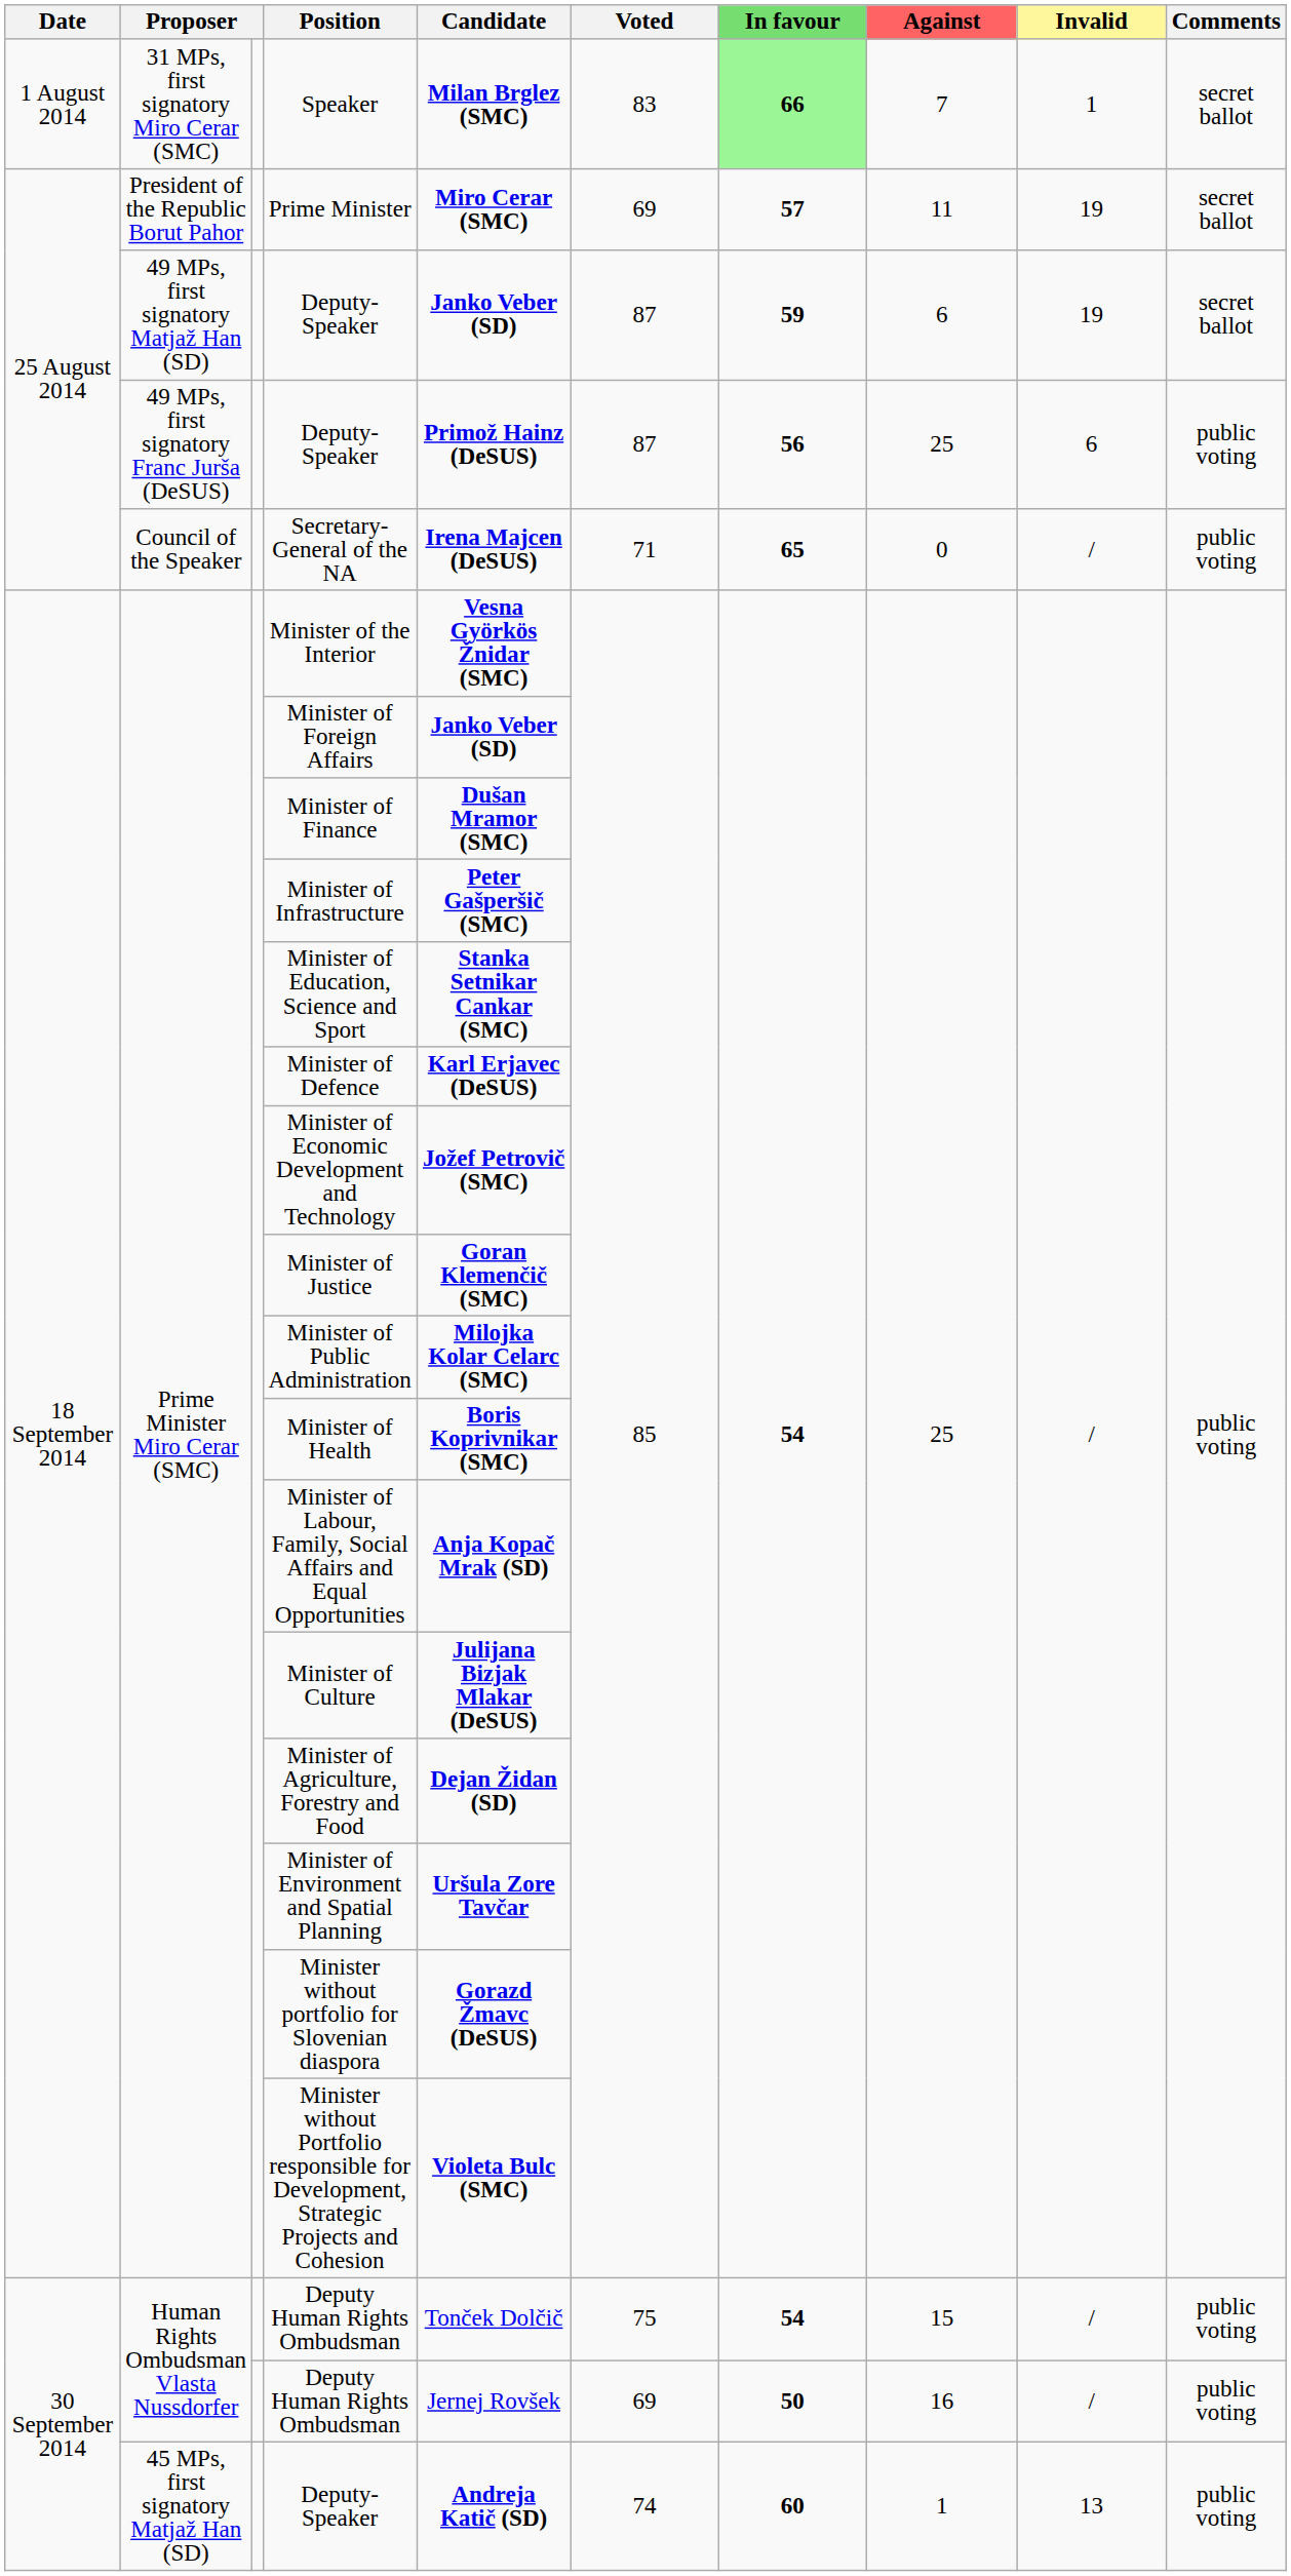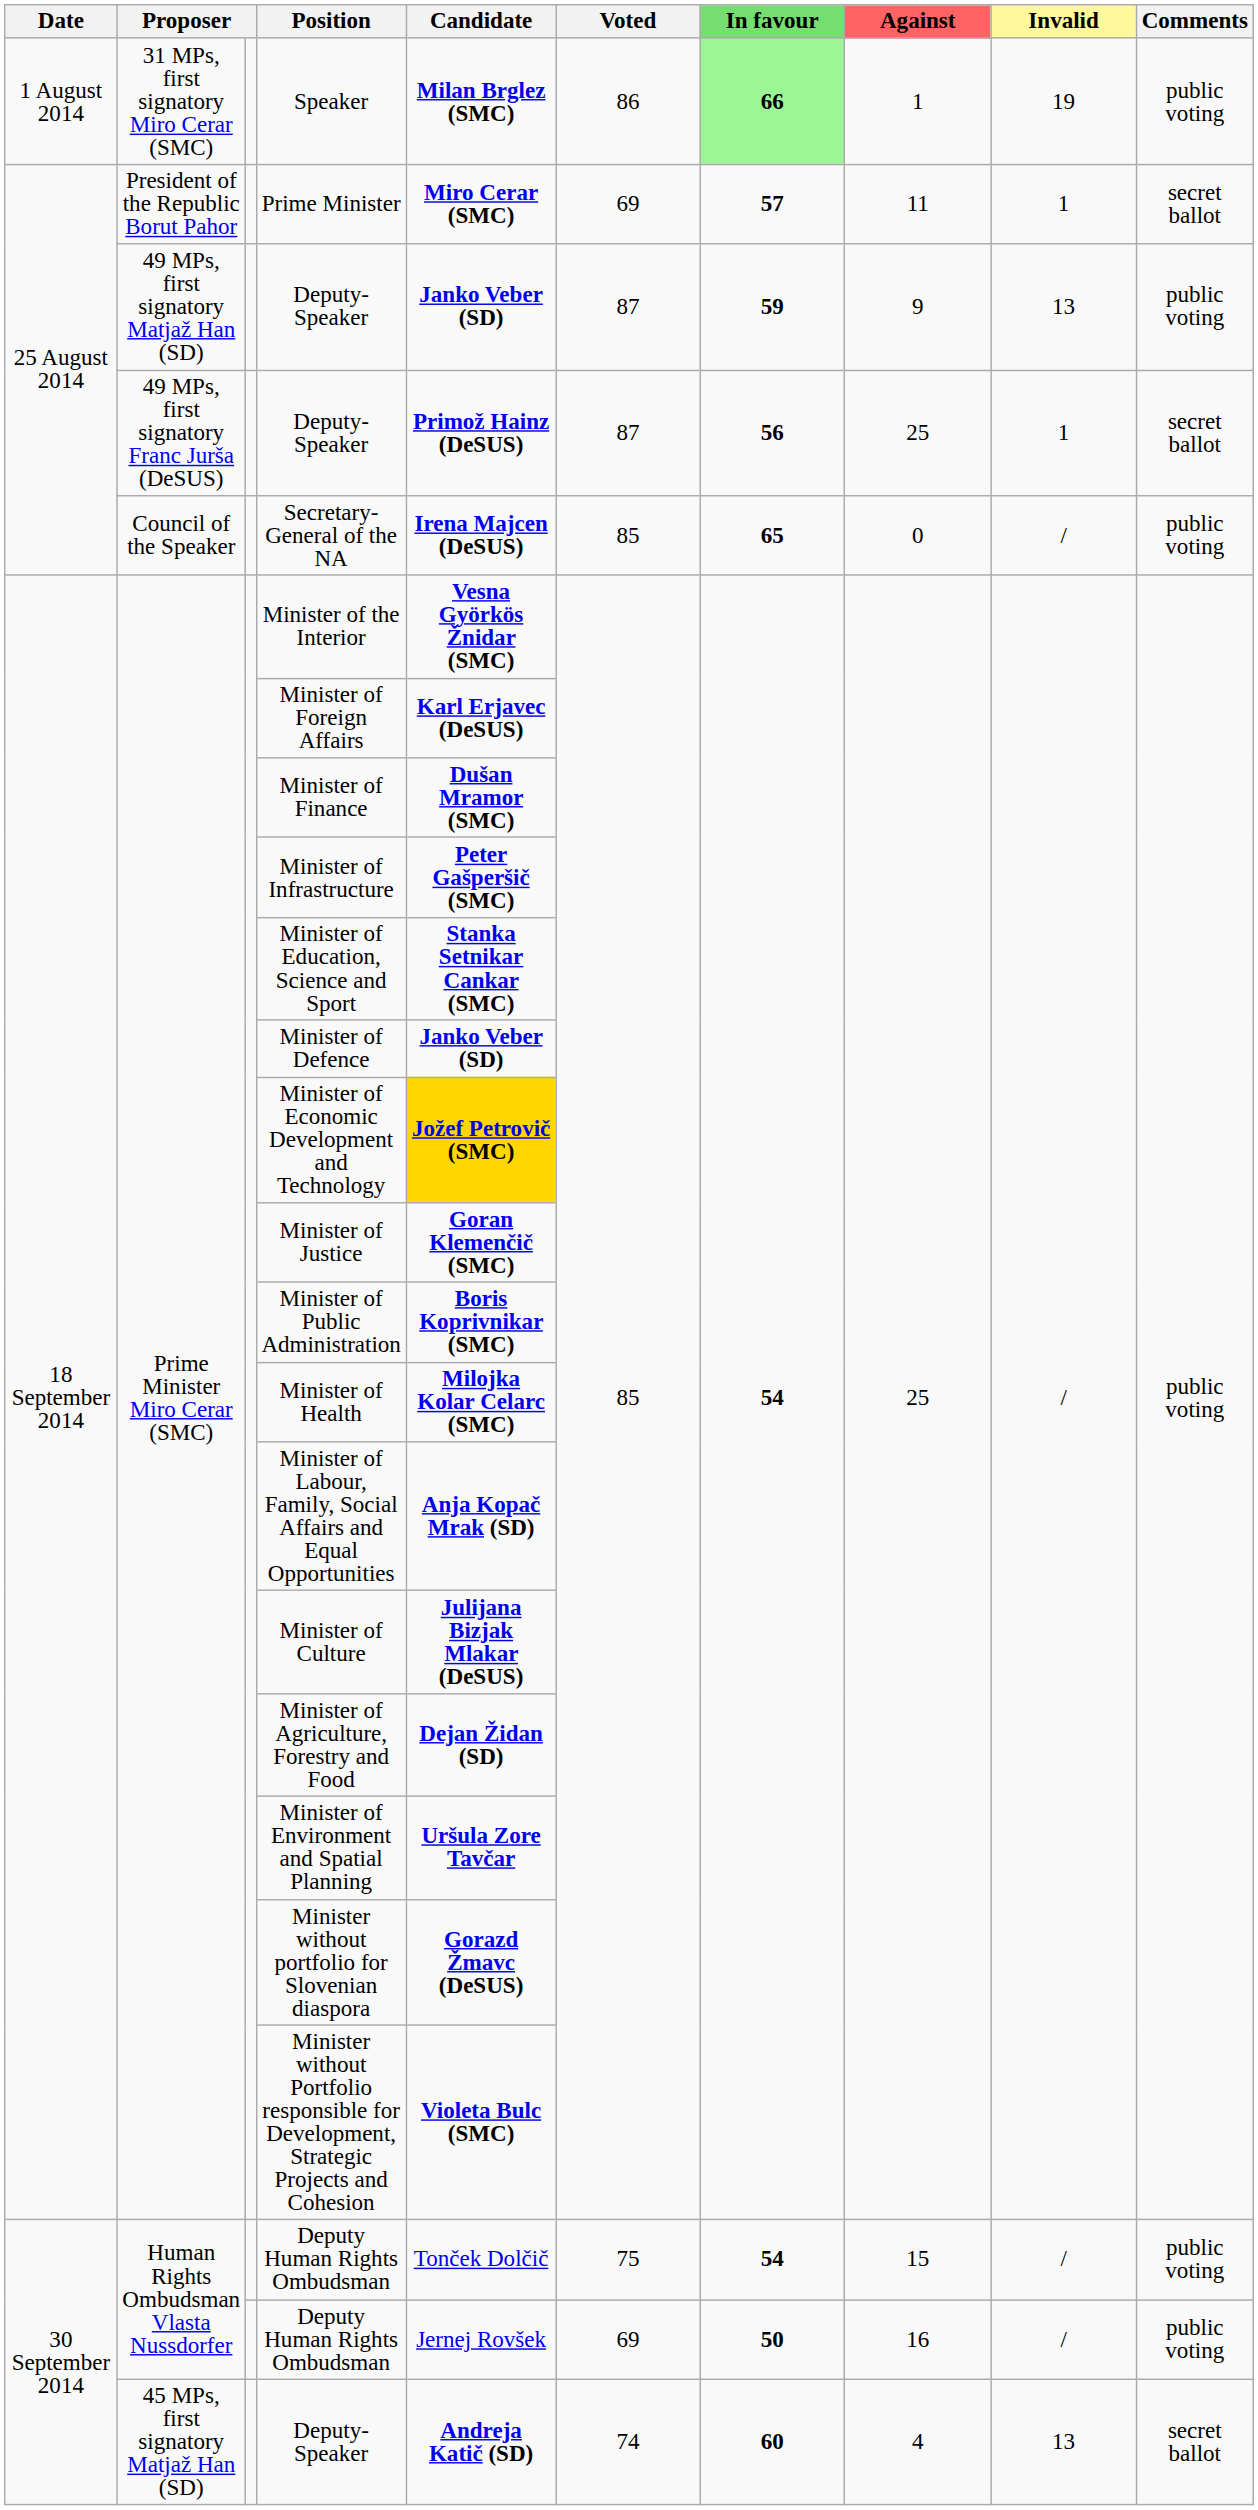Speaker | Voted: 83 -> 86
Speaker | Against: 7 -> 1
Speaker | Invalid: 1 -> 19
Speaker | Comments: secret ballot -> public voting
Prime Minister | Invalid: 19 -> 1
49 MPs, first signatory Matjaž Han (SD) / Deputy-Speaker | Against: 6 -> 9
49 MPs, first signatory Matjaž Han (SD) / Deputy-Speaker | Invalid: 19 -> 13
49 MPs, first signatory Matjaž Han (SD) / Deputy-Speaker | Comments: secret ballot -> public voting
49 MPs, first signatory Franc Jurša (DeSUS) / Deputy-Speaker | Invalid: 6 -> 1
49 MPs, first signatory Franc Jurša (DeSUS) / Deputy-Speaker | Comments: public voting -> secret ballot
Secretary-General of the NA | Voted: 71 -> 85
Minister of Foreign Affairs | Candidate: Janko Veber (SD) -> Karl Erjavec (DeSUS)
Minister of Defence | Candidate: Karl Erjavec (DeSUS) -> Janko Veber (SD)
Minister of Economic Development and Technology | Candidate: no background -> gold background
Minister of Public Administration | Candidate: Milojka Kolar Celarc (SMC) -> Boris Koprivnikar (SMC)
Minister of Health | Candidate: Boris Koprivnikar (SMC) -> Milojka Kolar Celarc (SMC)
45 MPs, first signatory Matjaž Han (SD) / Deputy-Speaker | Against: 1 -> 4
45 MPs, first signatory Matjaž Han (SD) / Deputy-Speaker | Comments: public voting -> secret ballot
